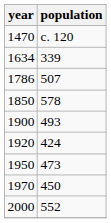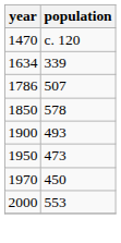- row: 1920 | 424
2000 | population: 552 -> 553
